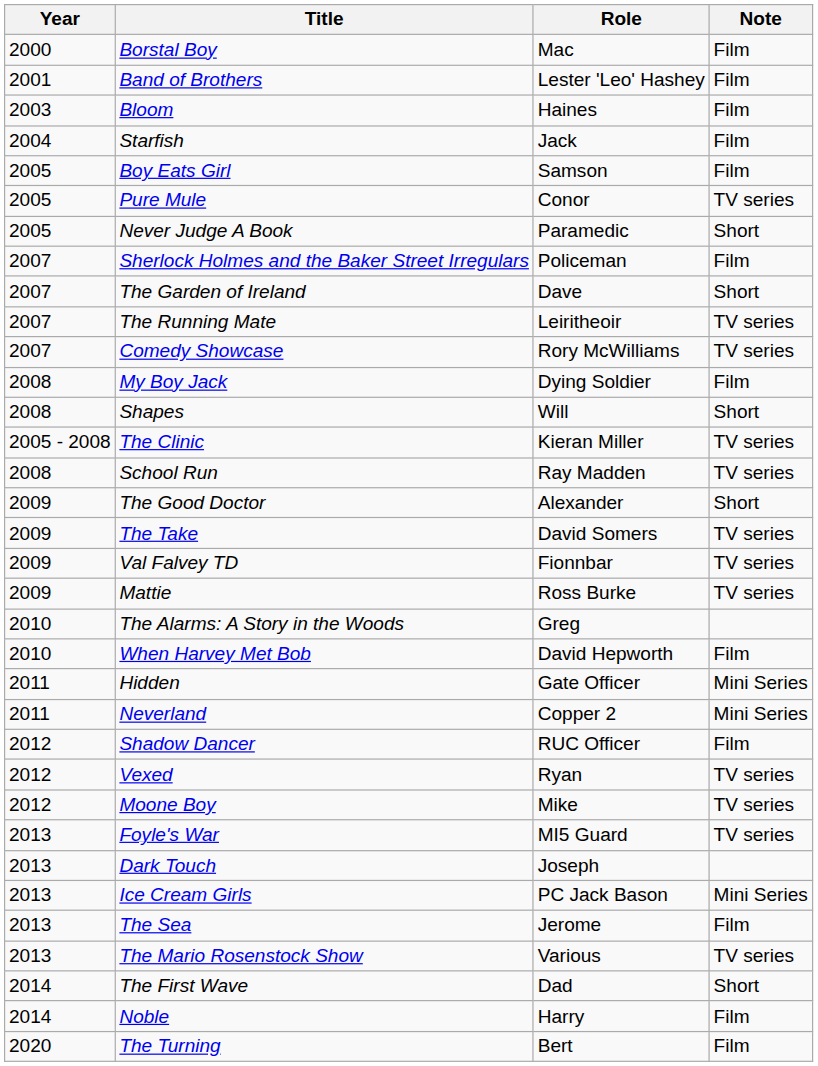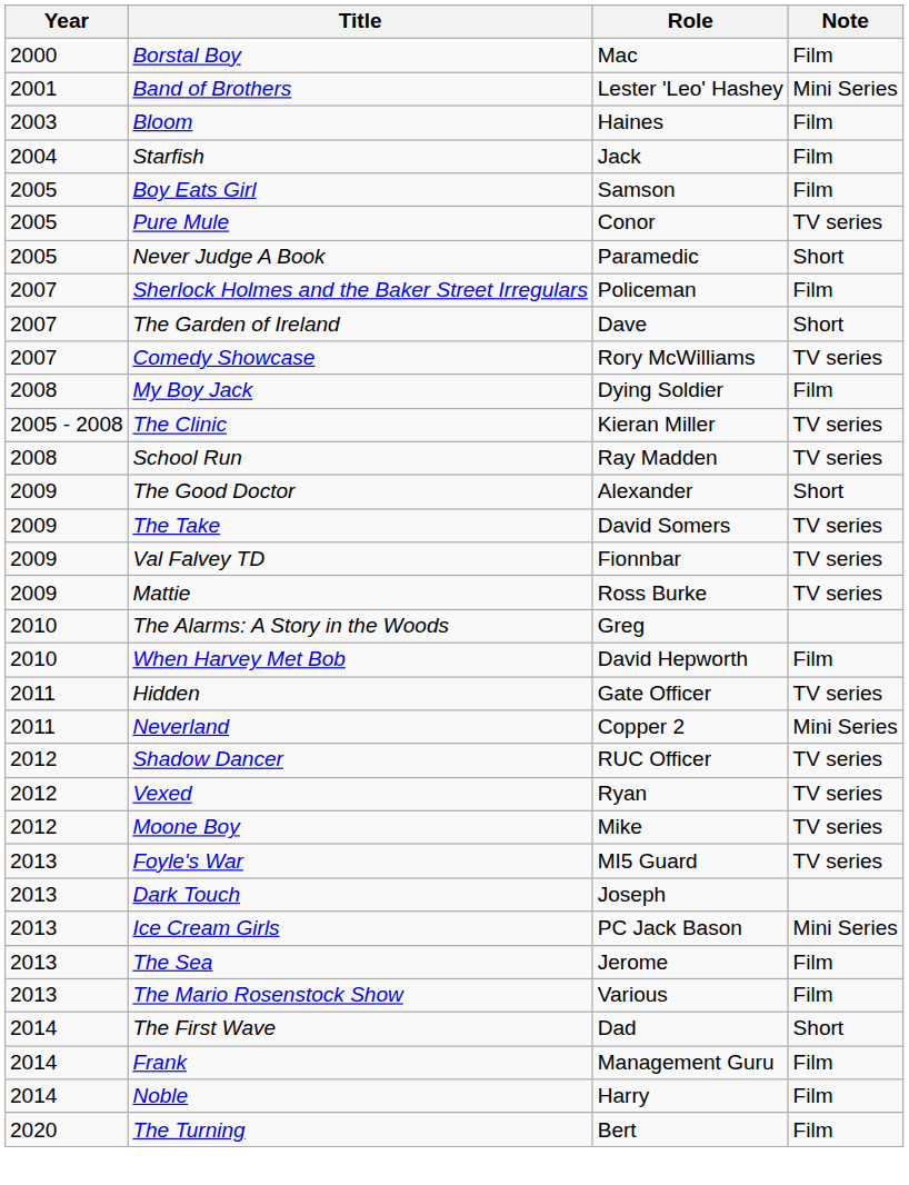Band of Brothers | Note: Film -> Mini Series
- row: 2007 | The Running Mate | Leiritheoir | TV series
- row: 2008 | Shapes | Will | Short
Hidden | Note: Mini Series -> TV series
Shadow Dancer | Note: Film -> TV series
The Mario Rosenstock Show | Note: TV series -> Film
+ row: 2014 | Frank | Management Guru | Film
